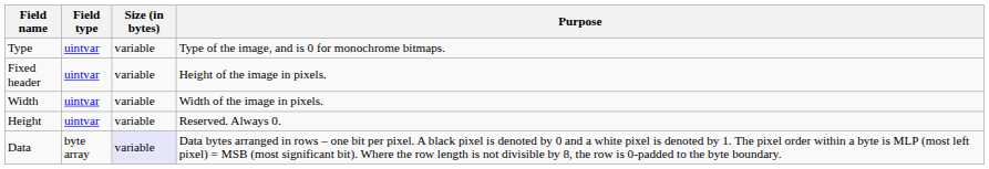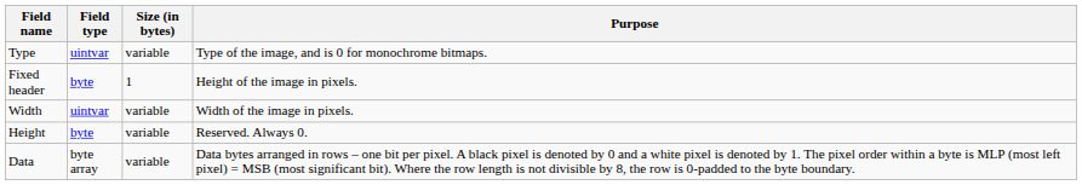Fixed header | Field type: uintvar -> byte
Fixed header | Size (in bytes): variable -> 1
Height | Field type: uintvar -> byte
Data | Size (in bytes): lavender background -> no background
